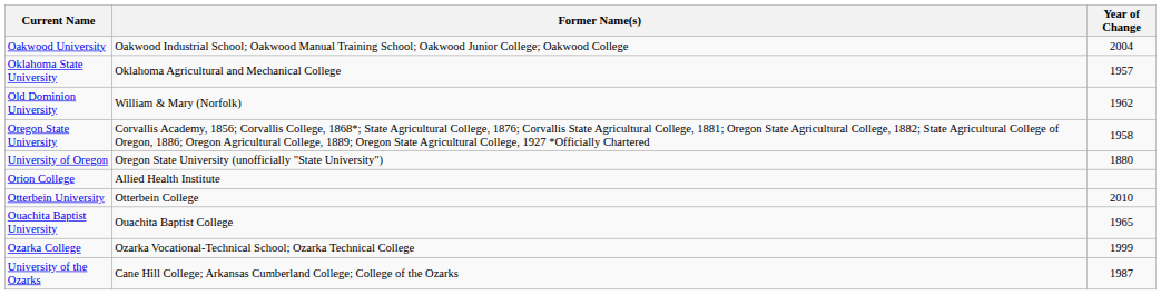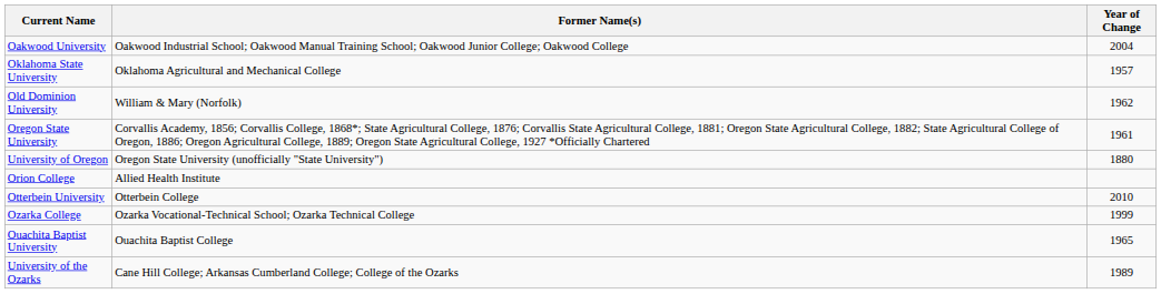Oregon State University | Year of Change: 1958 -> 1961
rows swapped: Ouachita Baptist University <-> Ozarka College
University of the Ozarks | Year of Change: 1987 -> 1989
